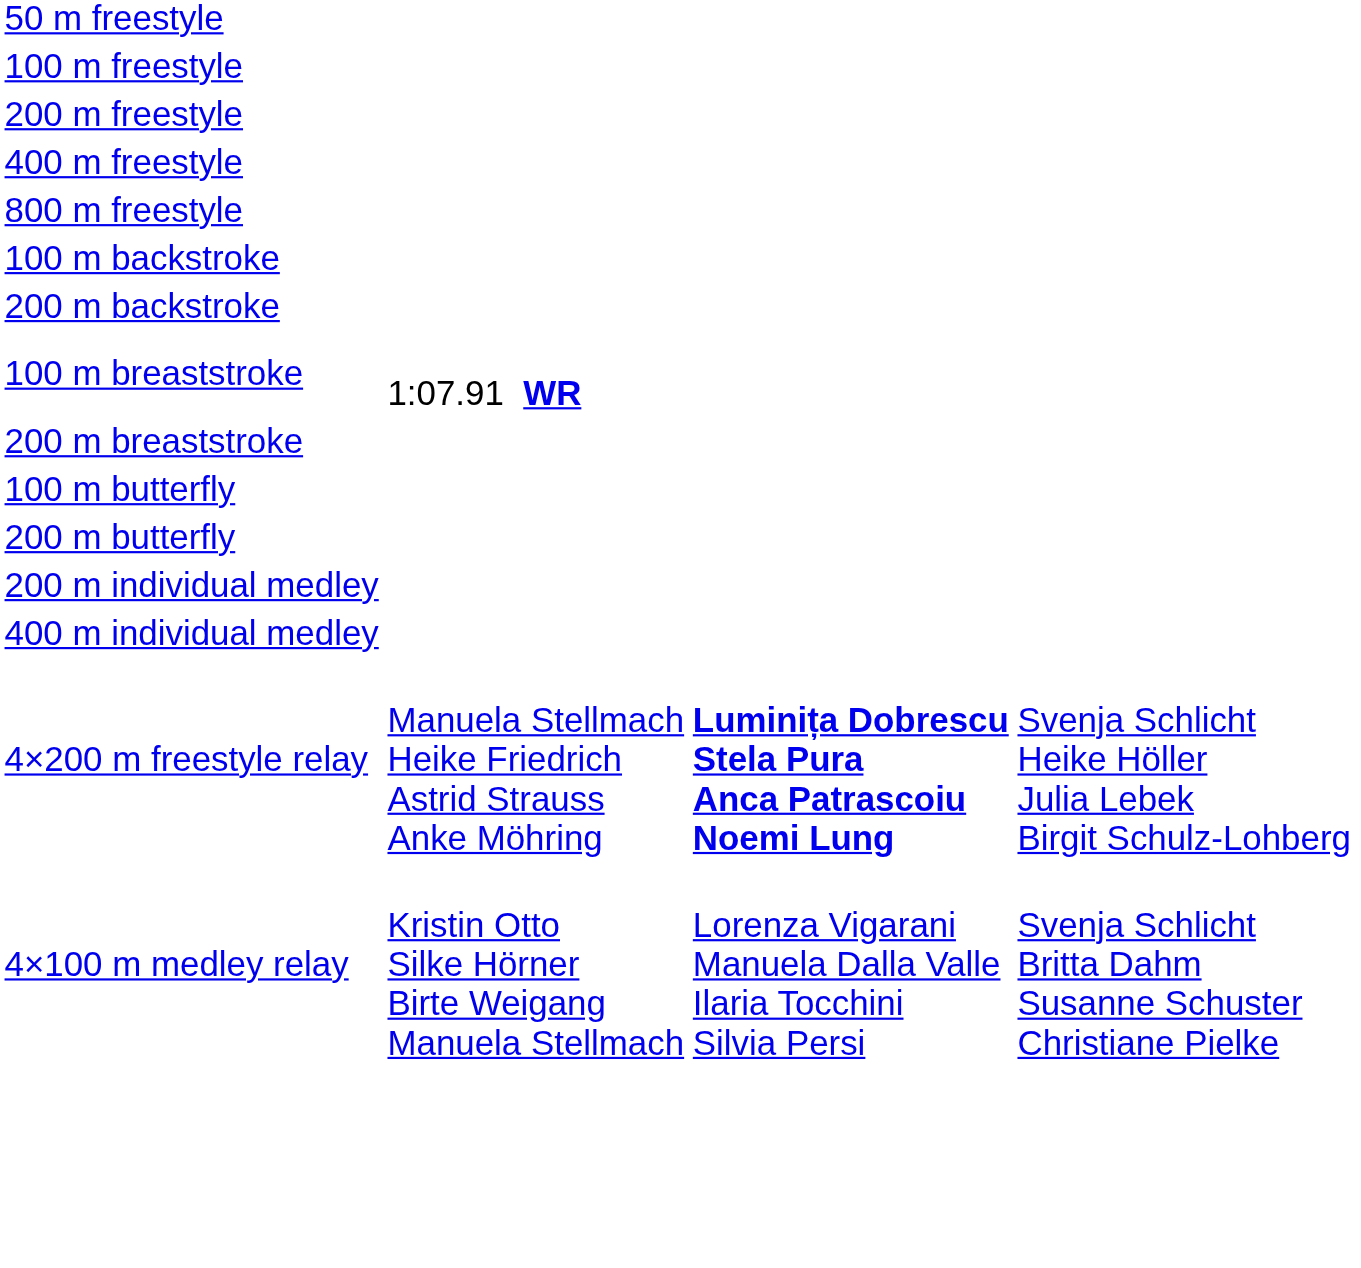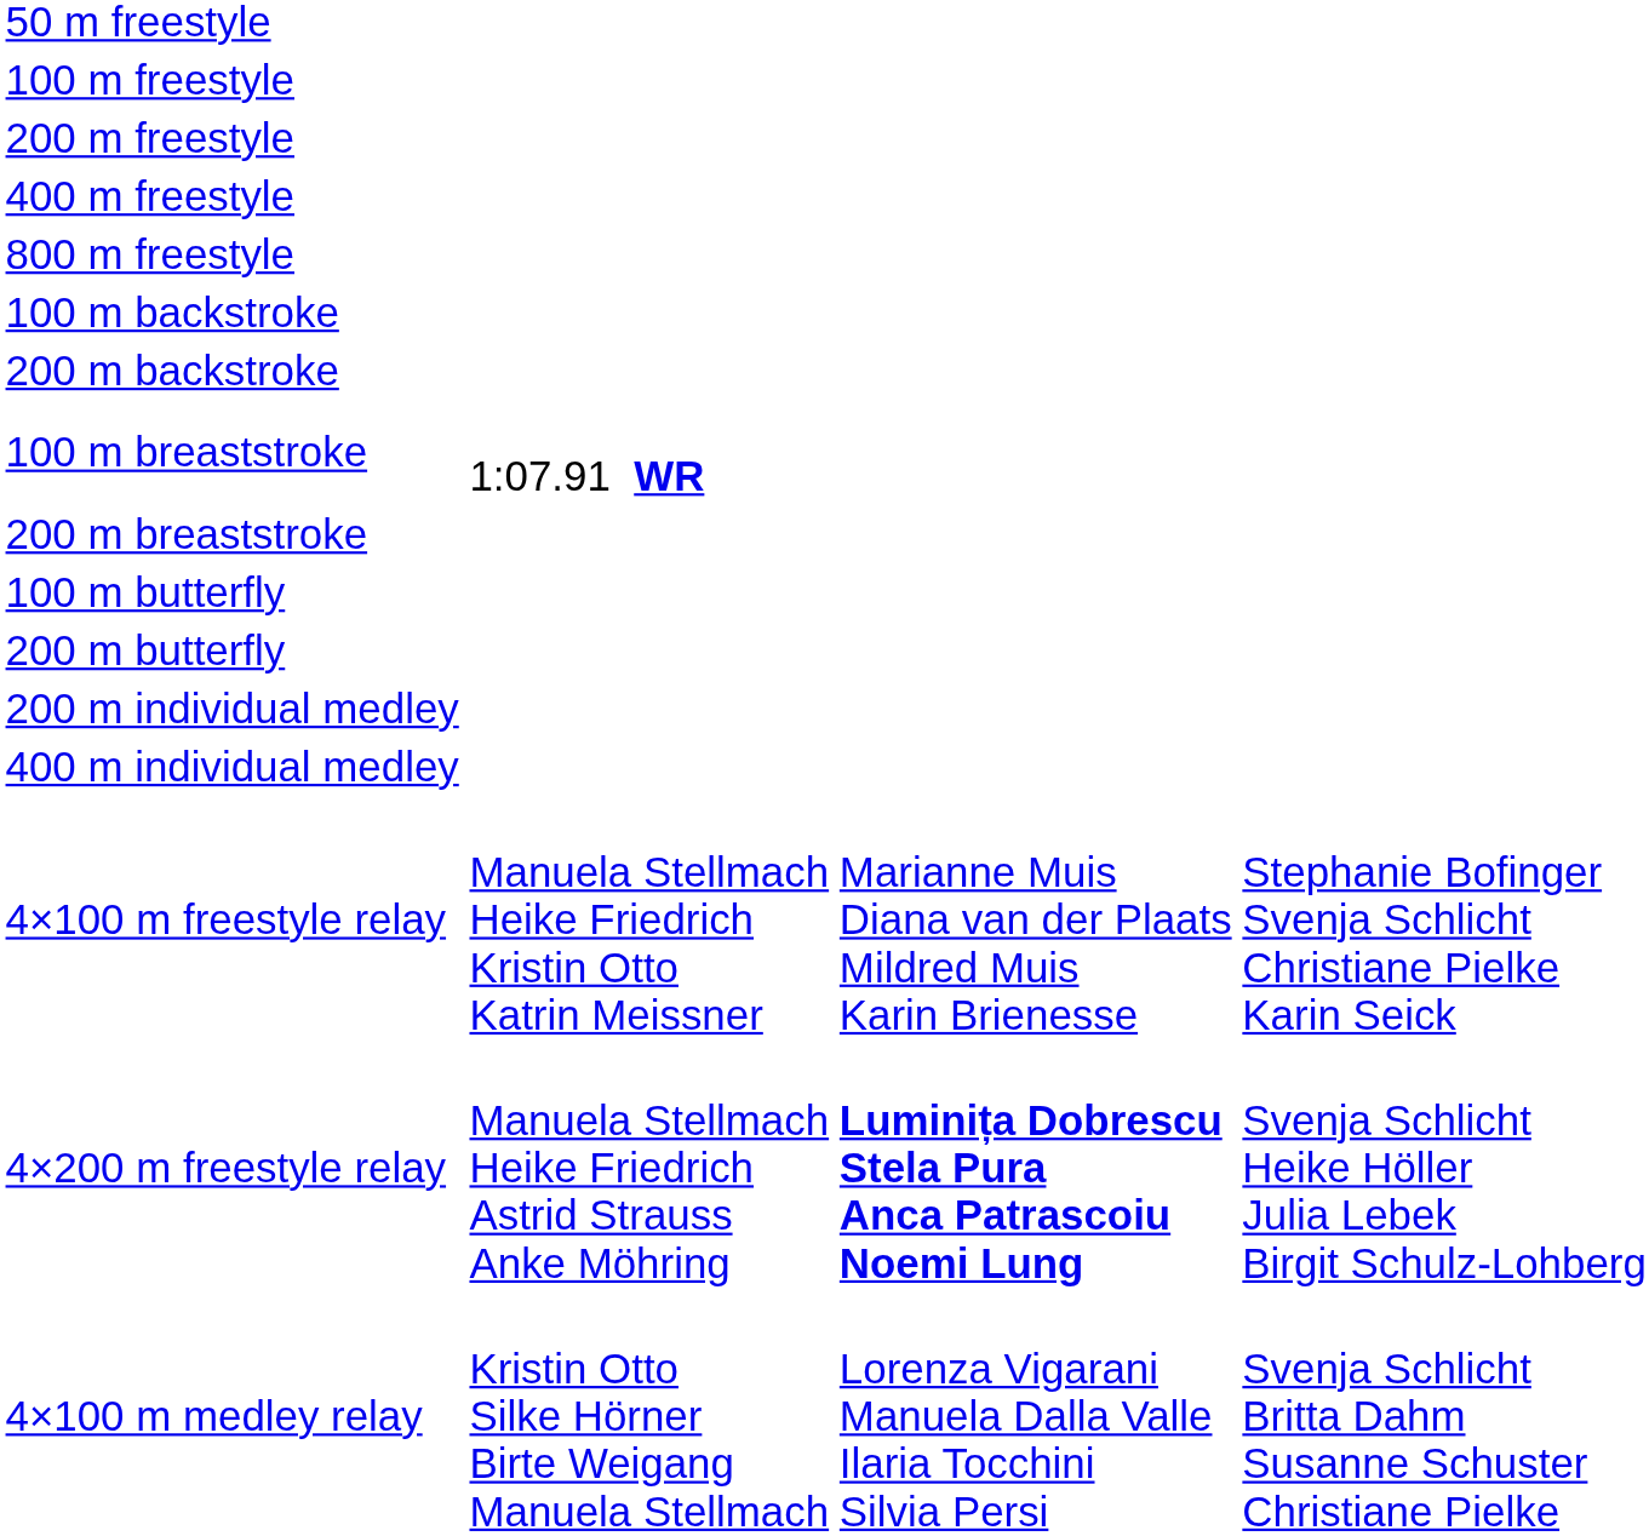+ row: 4×100 m freestyle relay | Manuela Stellmach Heike Friedrich Kristin Otto Katrin Meissner | Marianne Muis Diana van der Plaats Mildred Muis Karin Brienesse | Stephanie Bofinger Svenja Schlicht Christiane Pielke Karin Seick
